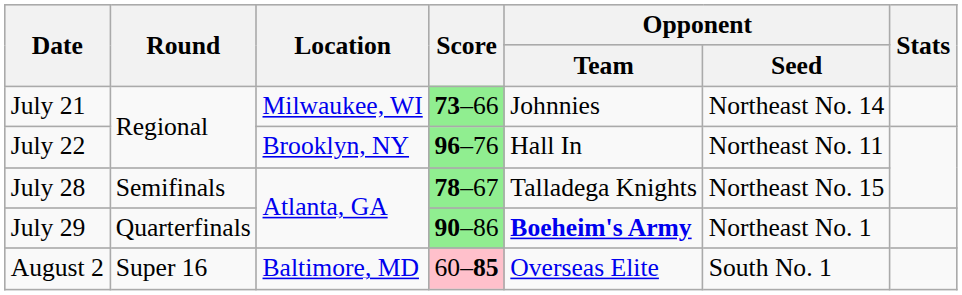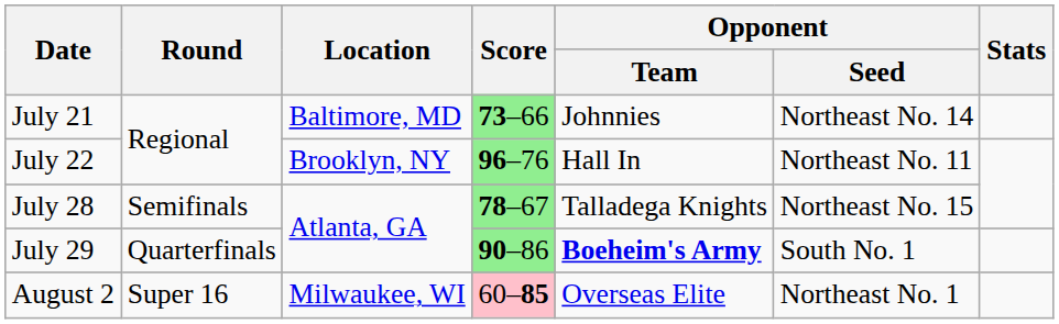July 21 | Location: Milwaukee, WI -> Baltimore, MD
July 29 | Opponent / Seed: Northeast No. 1 -> South No. 1
August 2 | Location: Baltimore, MD -> Milwaukee, WI
August 2 | Opponent / Seed: South No. 1 -> Northeast No. 1
